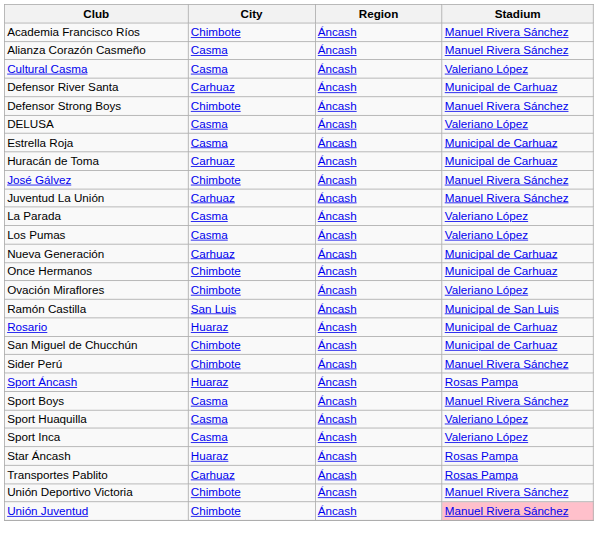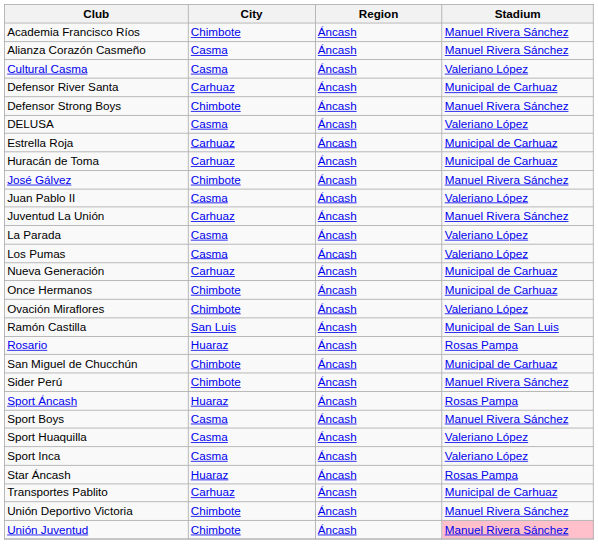Estrella Roja | City: Casma -> Carhuaz
+ row: Juan Pablo II | Casma | Áncash | Valeriano López
Rosario | Stadium: Municipal de Carhuaz -> Rosas Pampa
Transportes Pablito | Stadium: Rosas Pampa -> Municipal de Carhuaz
